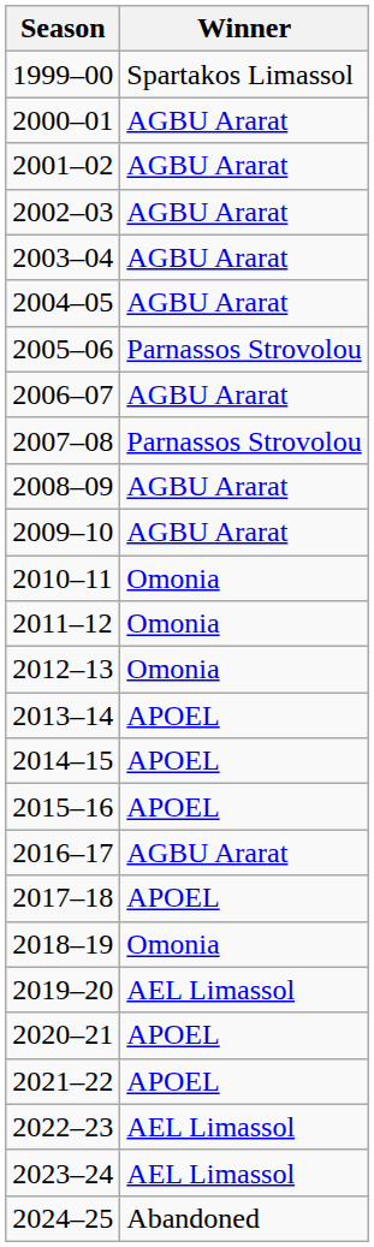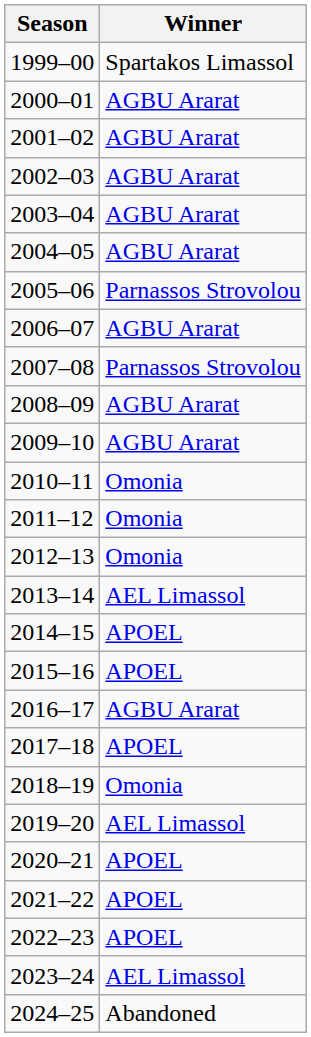2013–14 | Winner: APOEL -> AEL Limassol
2022–23 | Winner: AEL Limassol -> APOEL
